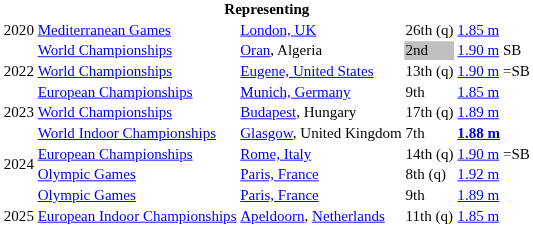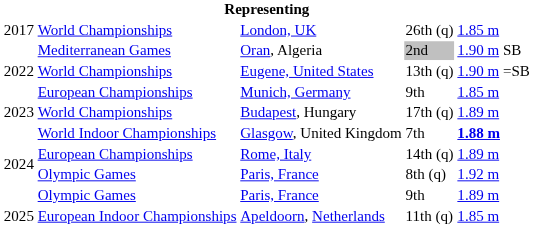London, UK | column 1: 2020 -> 2017
London, UK | column 2: Mediterranean Games -> World Championships
Oran, Algeria | column 2: World Championships -> Mediterranean Games
Rome, Italy | column 5: 1.90 m =SB -> 1.89 m
